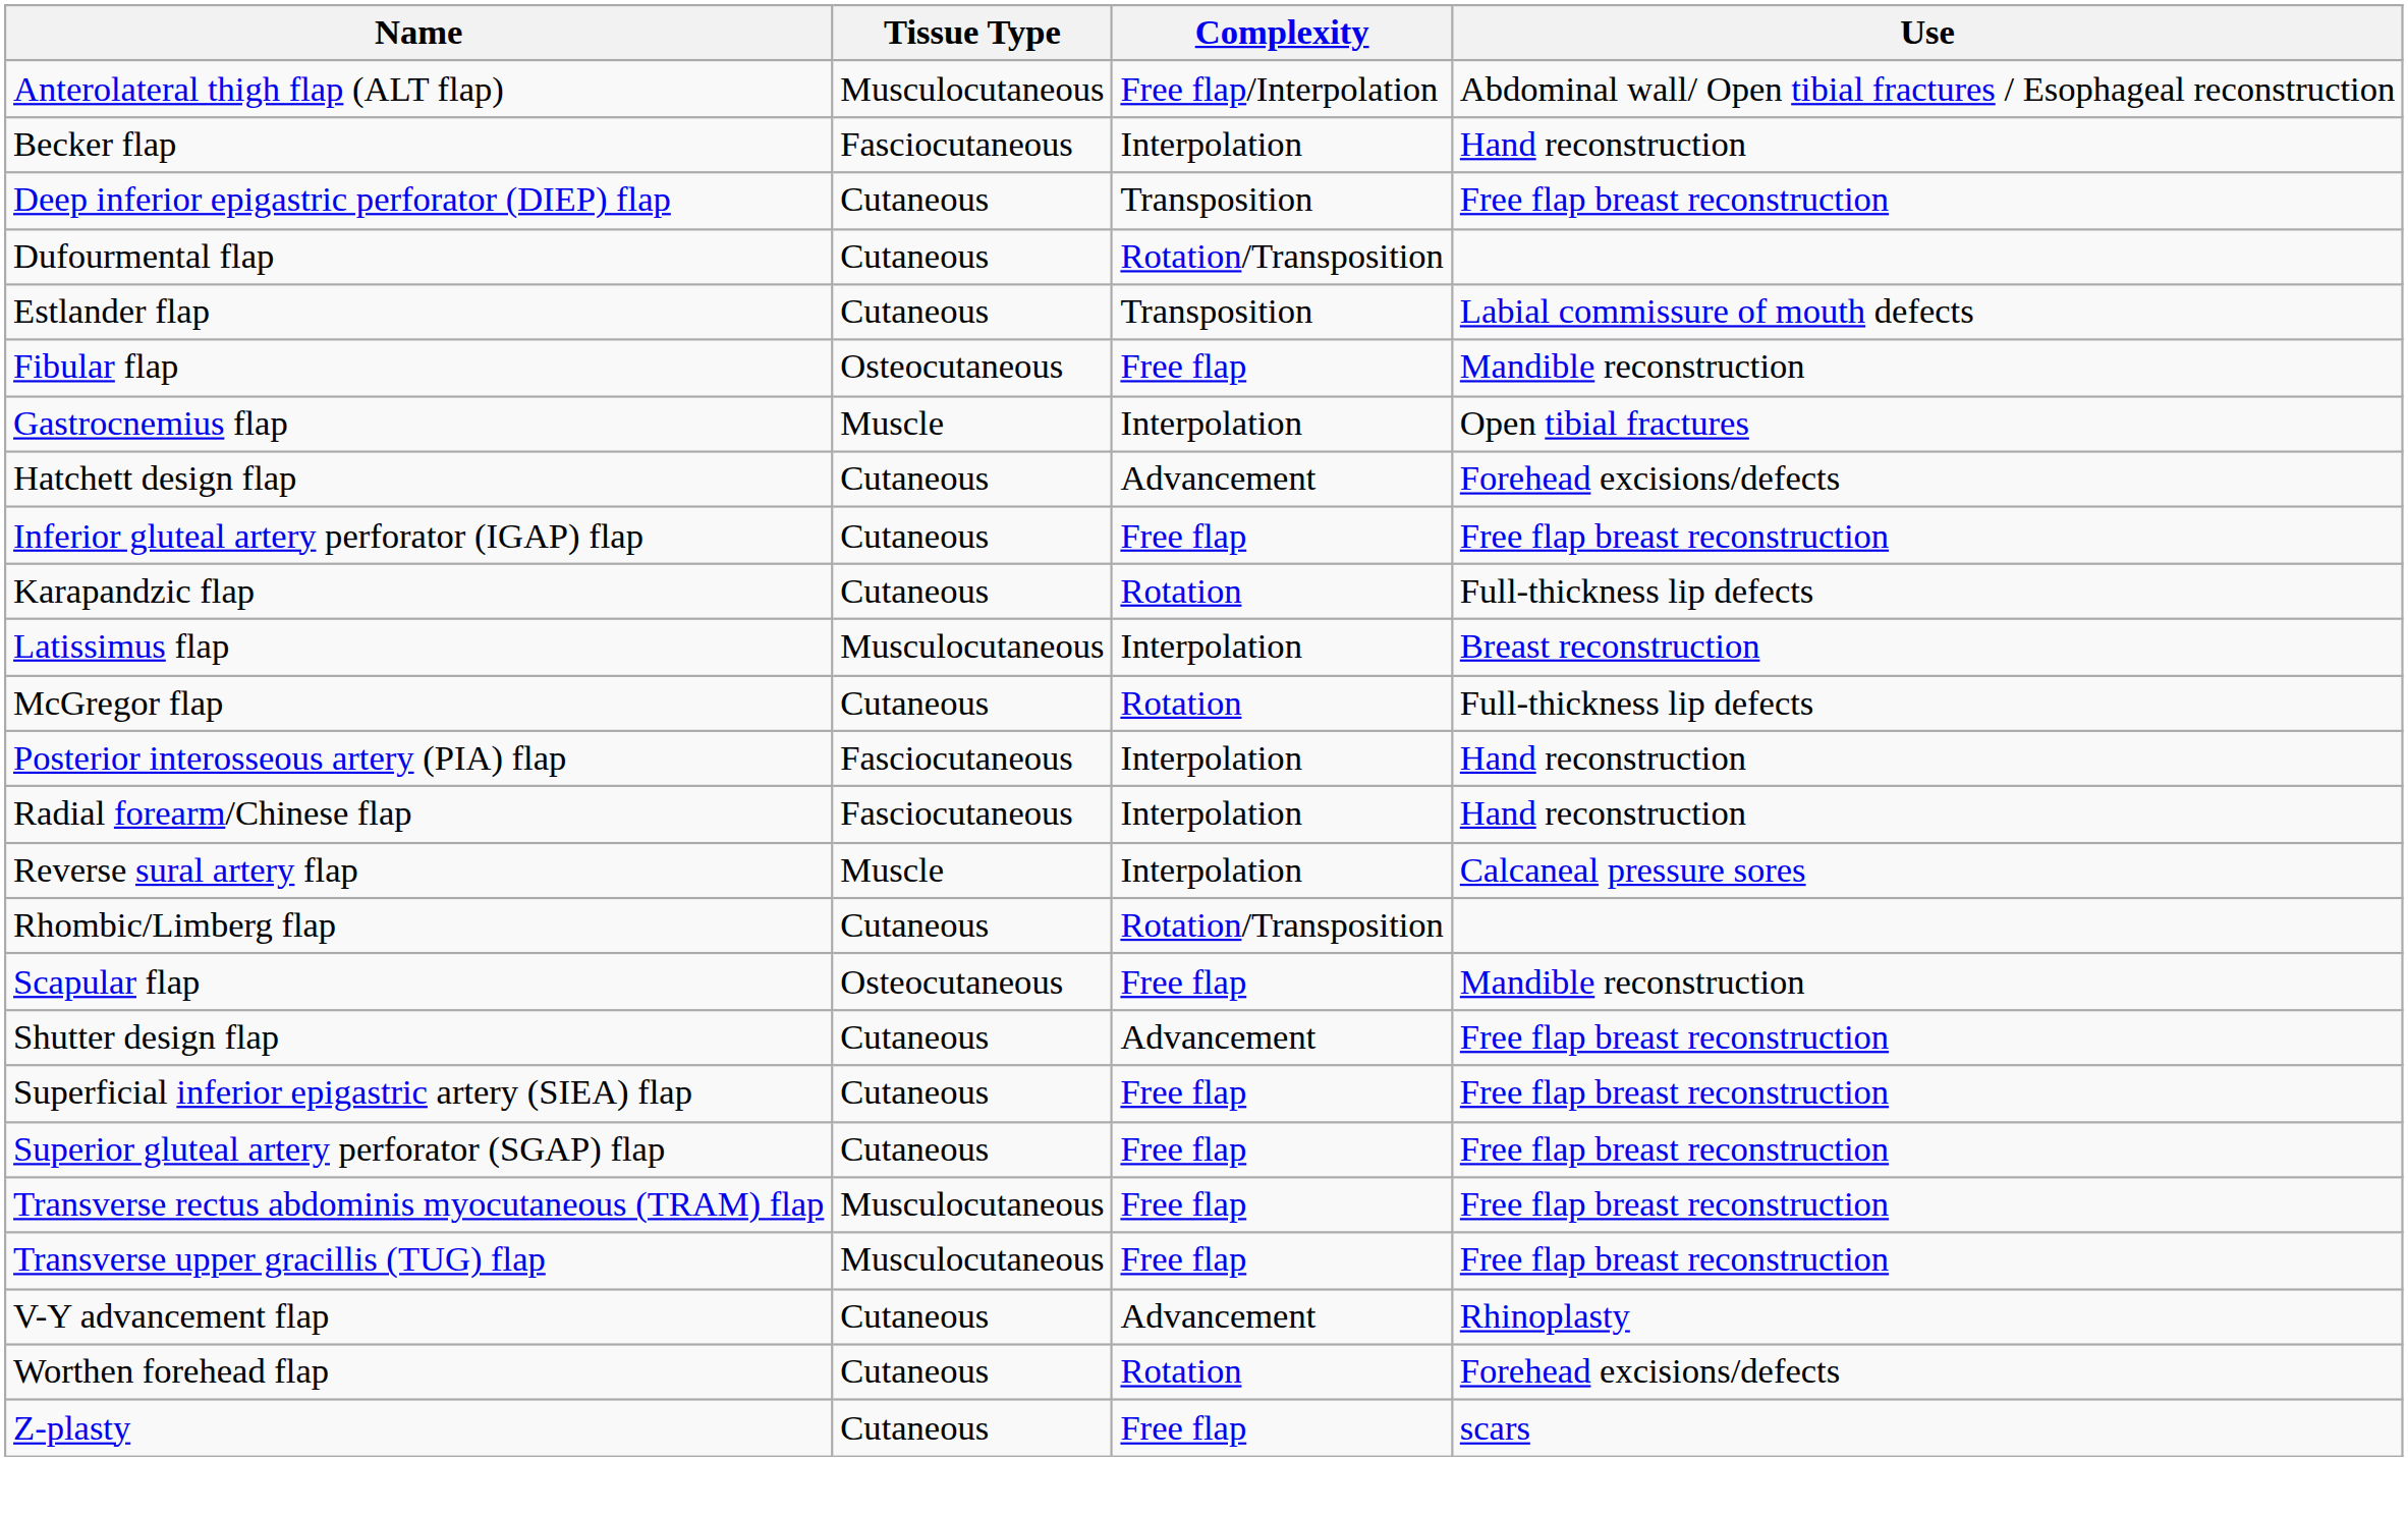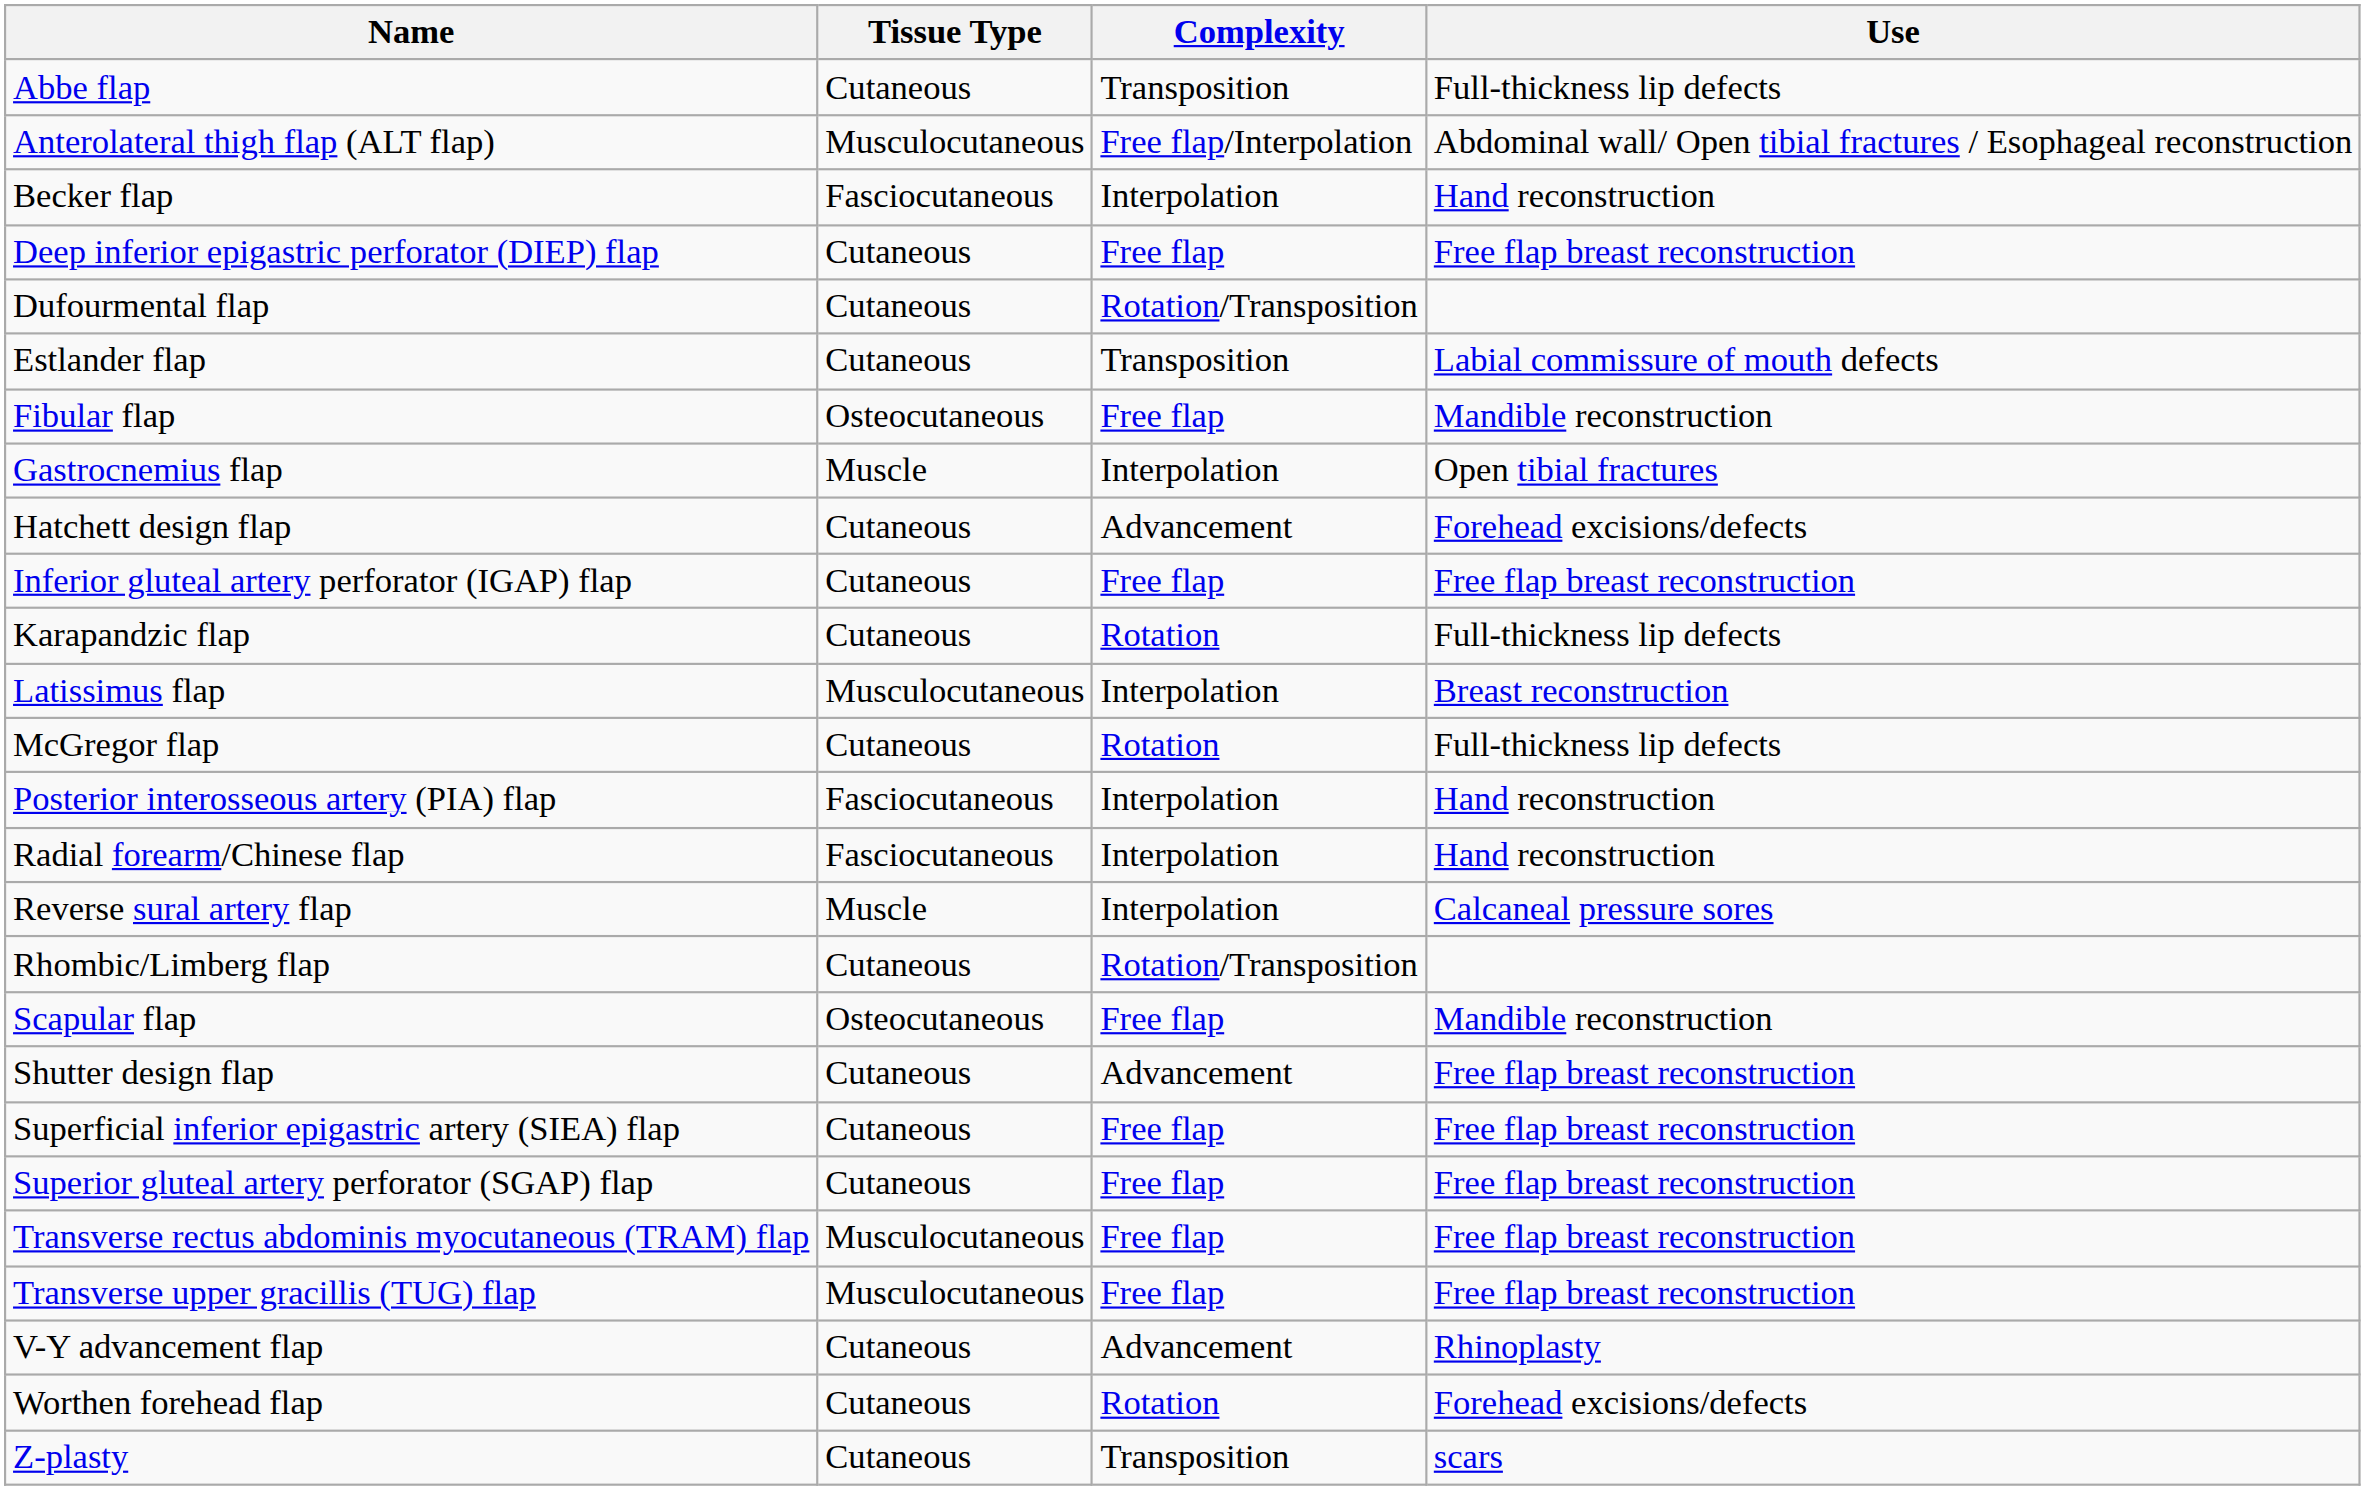+ row: Abbe flap | Cutaneous | Transposition | Full-thickness lip defects
Deep inferior epigastric perforator (DIEP) flap | Complexity: Transposition -> Free flap
Z-plasty | Complexity: Free flap -> Transposition
